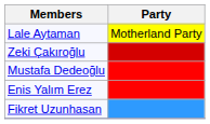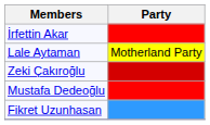+ row: İrfettin Akar
- row: Enis Yalım Erez
